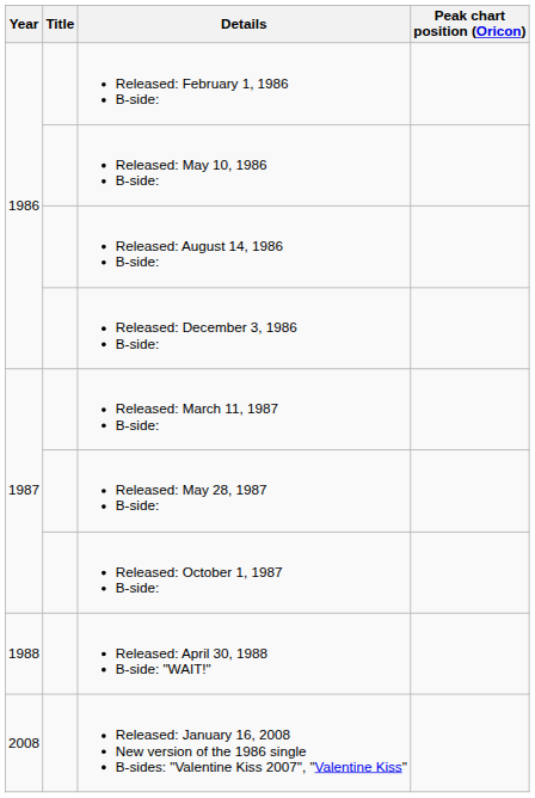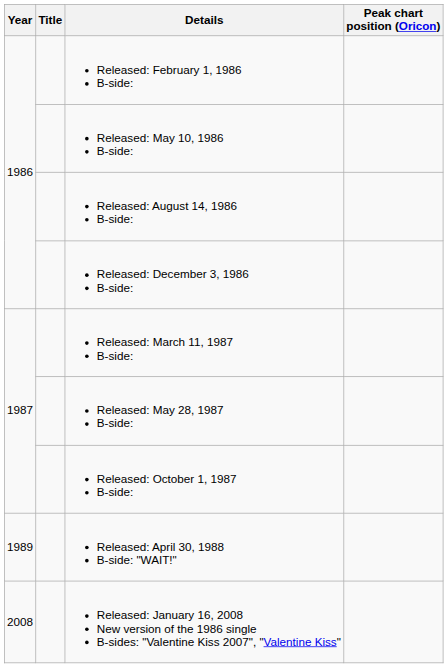Released: April 30, 1988 B-side: "WAIT!" | Year: 1988 -> 1989
